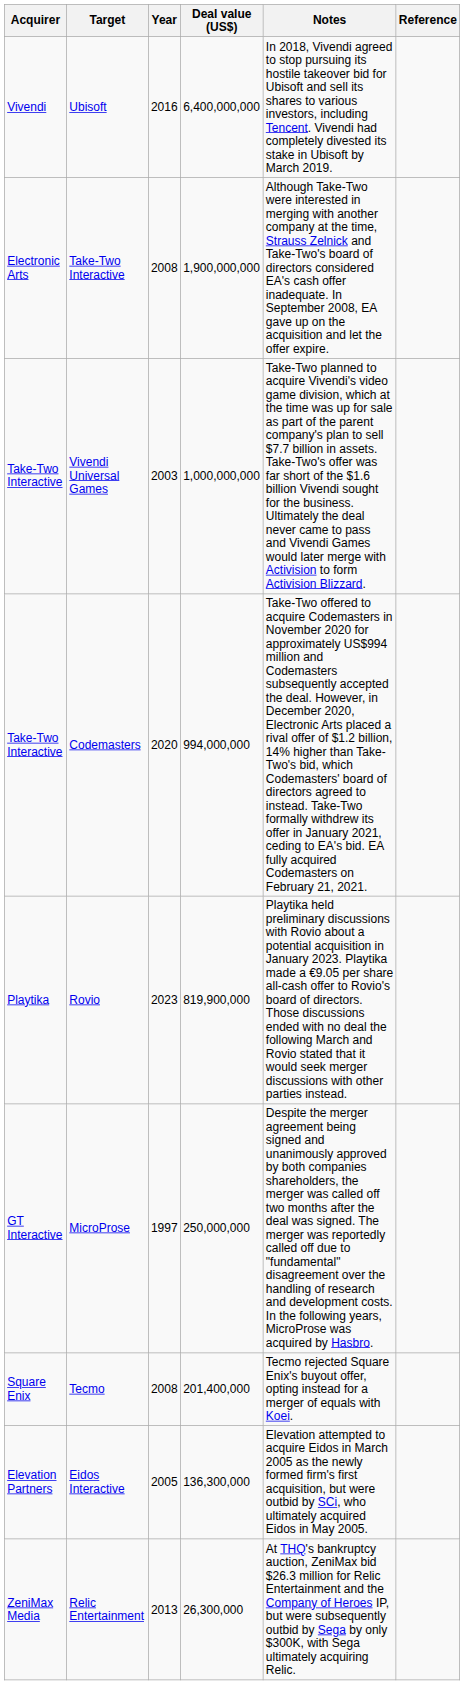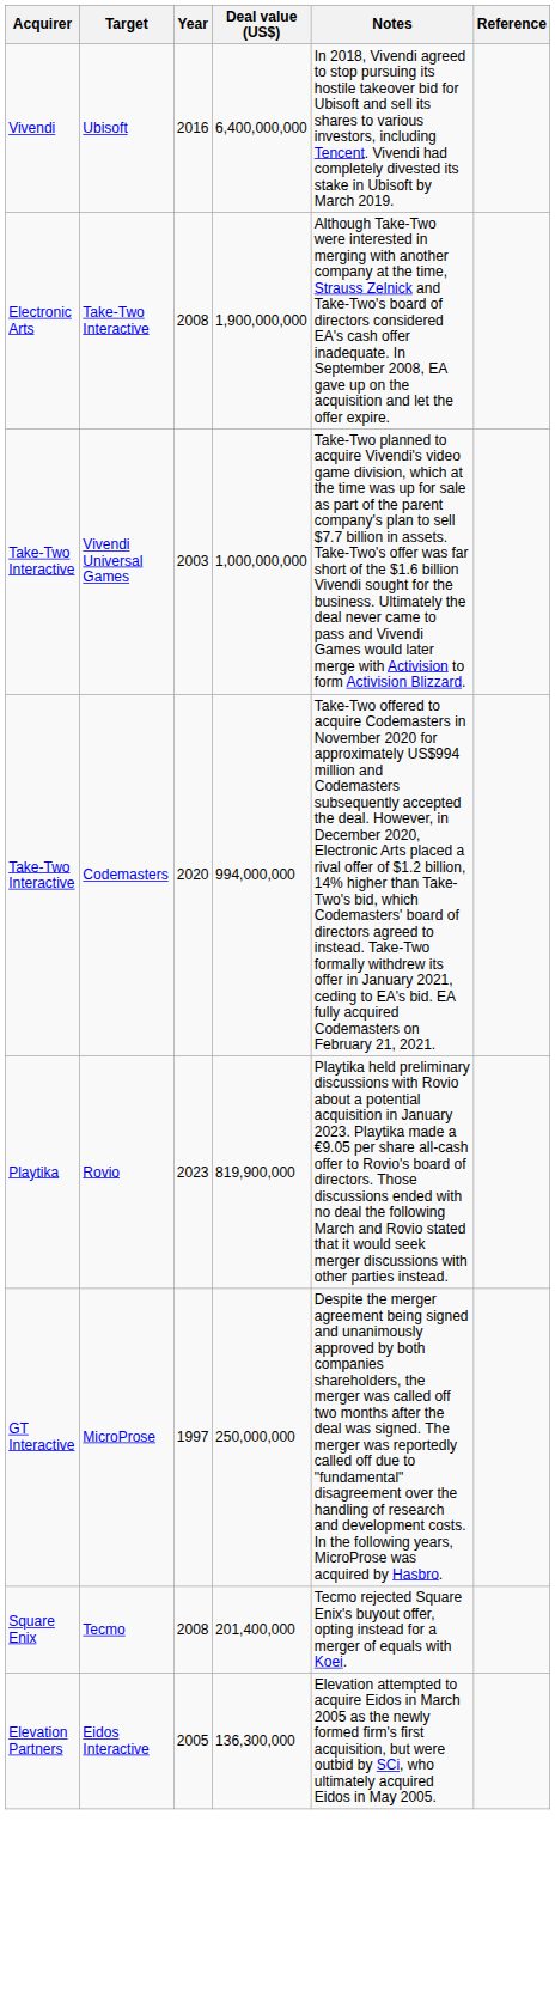- row: ZeniMax Media | Relic Entertainment | 2013 | 26,300,000 | At THQ's bankruptcy auction, ZeniMax bid $26.3 million for Relic Entertainment and the Company of Heroes IP, but were subsequently outbid by Sega by only $300K, with Sega ultimately acquiring Relic.
